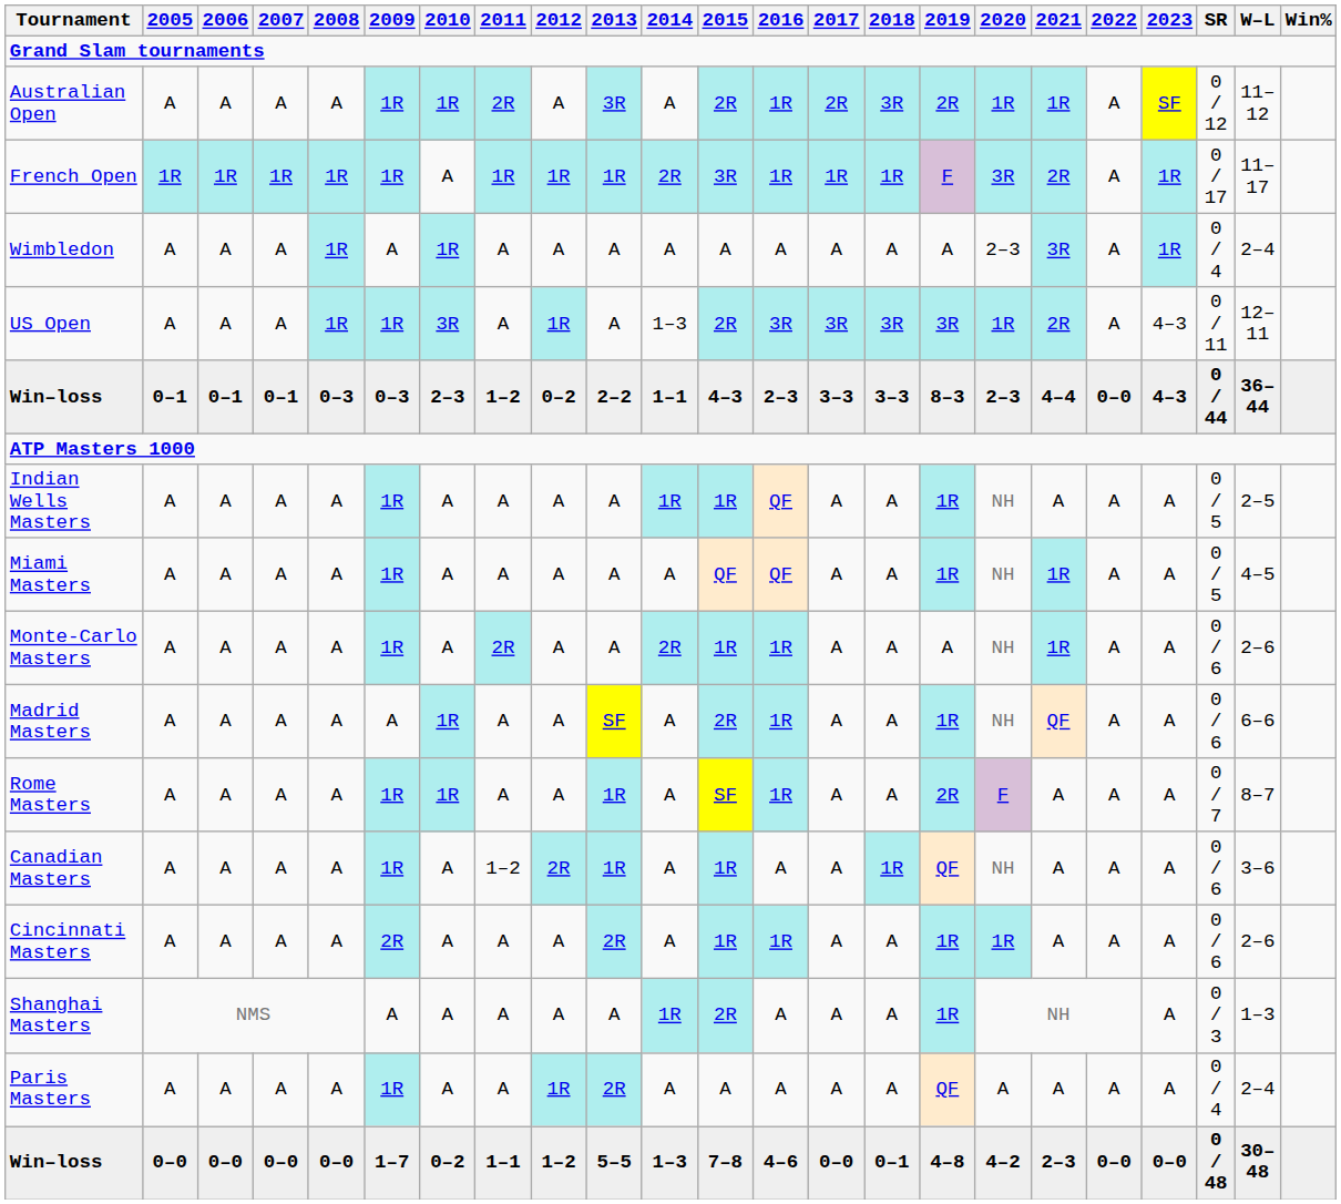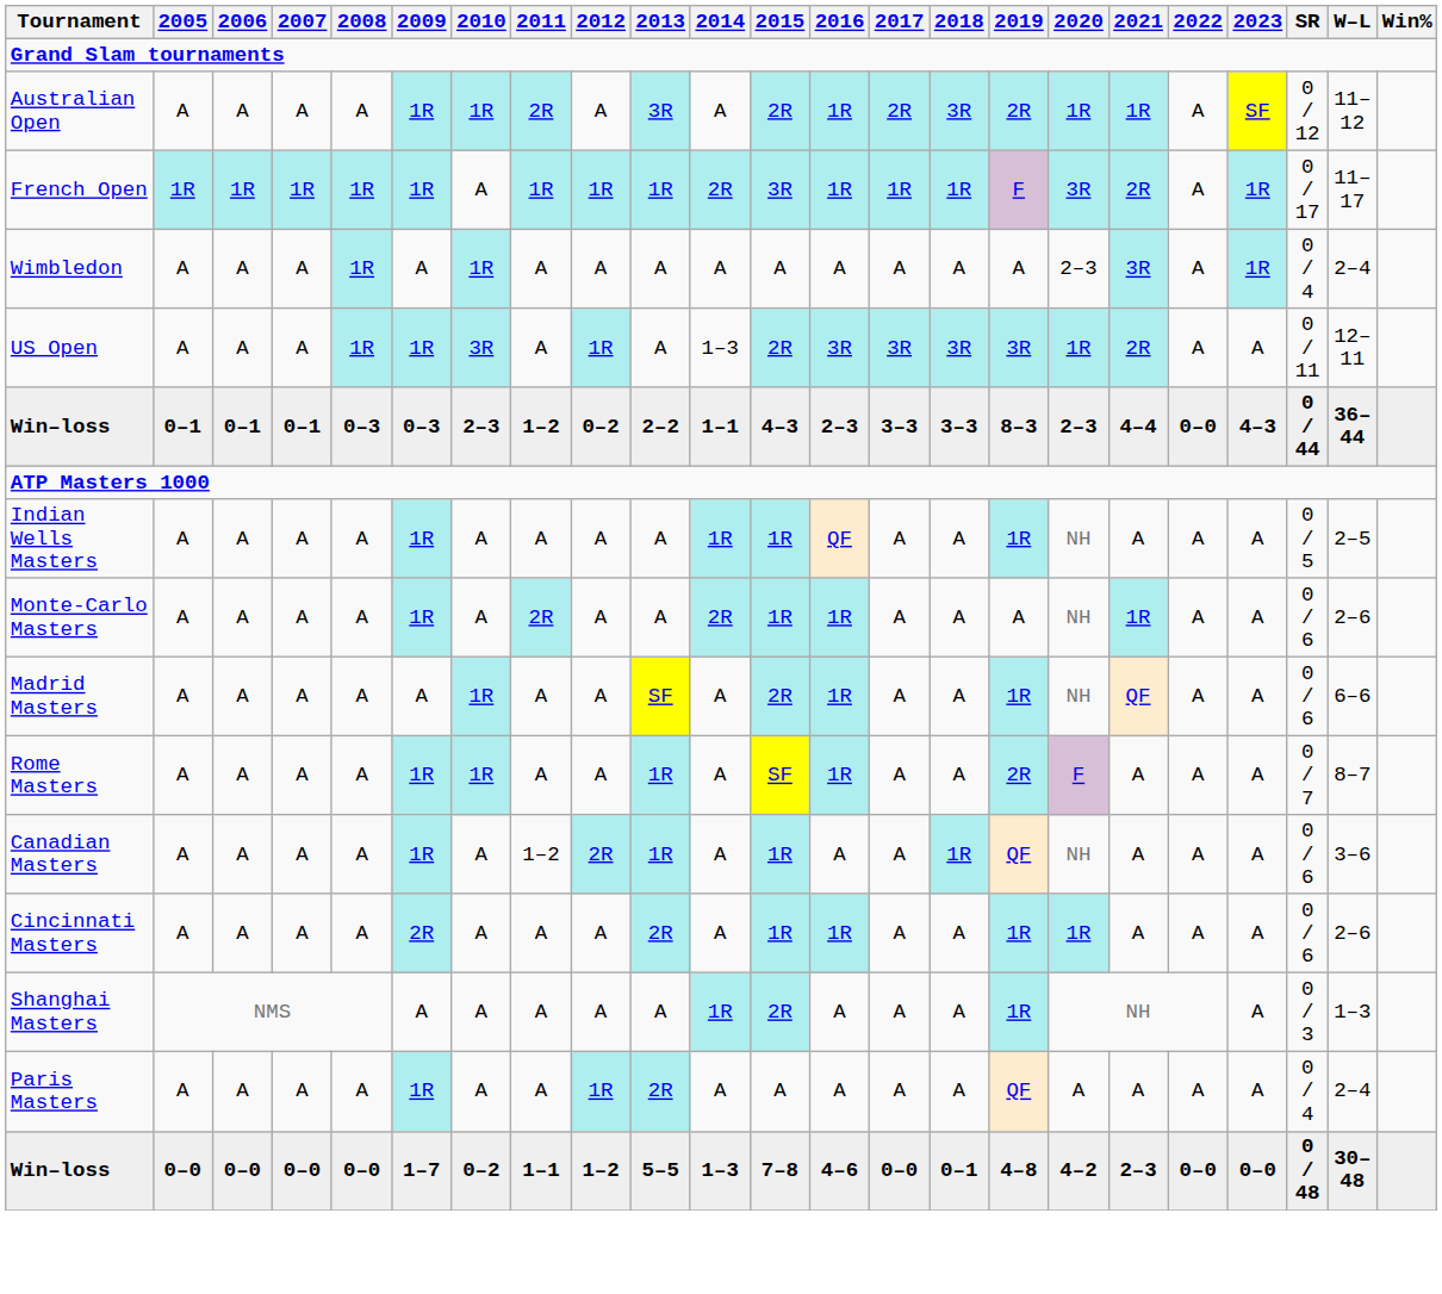US Open | 2023: 4–3 -> A
- row: Miami Masters | A | A | A | A | 1R | A | A | A | A | A | QF | QF | A | A | 1R | NH | 1R | A | A | 0 / 5 | 4–5
